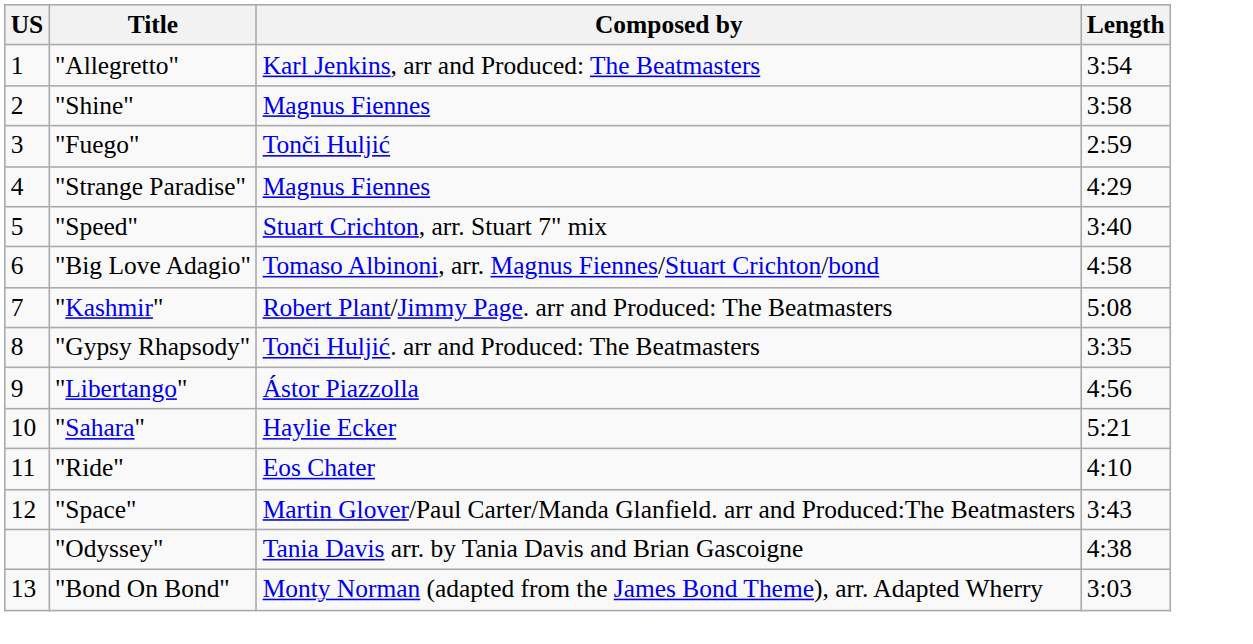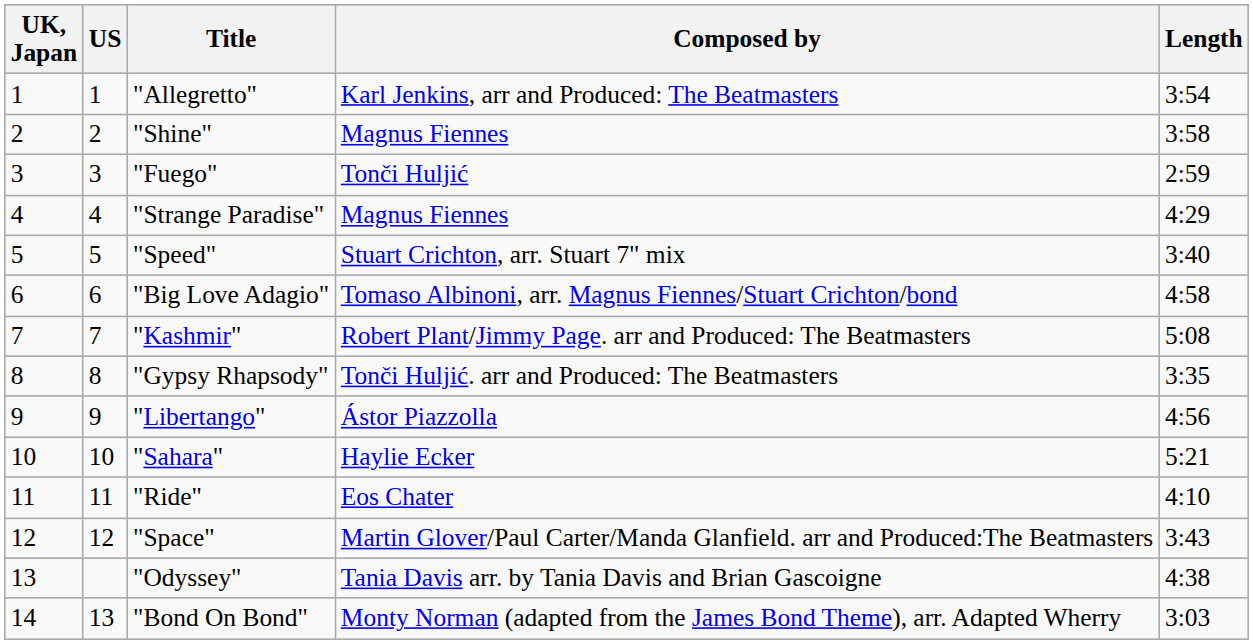+ column: UK, Japan | 1 | 2 | 3 | 4 | 5 | 6 | 7 | 8 | 9 | 10 | 11 | 12 | 13 | 14
